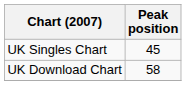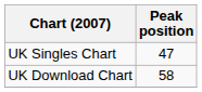UK Singles Chart | Peak position: 45 -> 47
